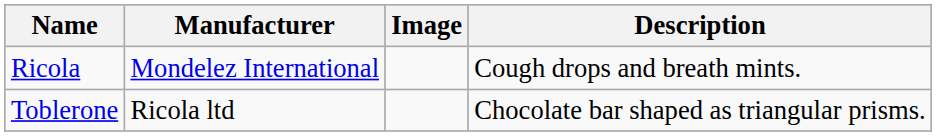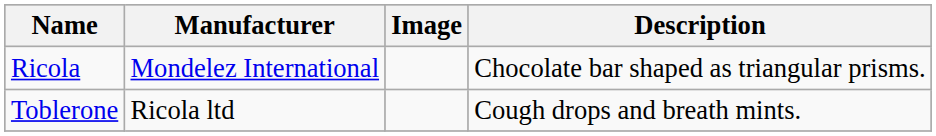Ricola | Description: Cough drops and breath mints. -> Chocolate bar shaped as triangular prisms.
Toblerone | Description: Chocolate bar shaped as triangular prisms. -> Cough drops and breath mints.
